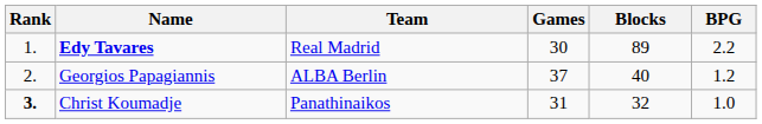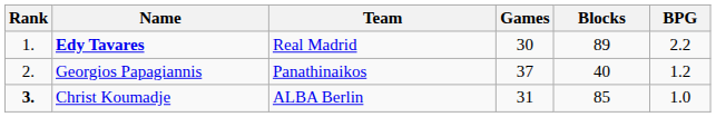Georgios Papagiannis | Team: ALBA Berlin -> Panathinaikos
Christ Koumadje | Team: Panathinaikos -> ALBA Berlin
Christ Koumadje | Blocks: 32 -> 85
